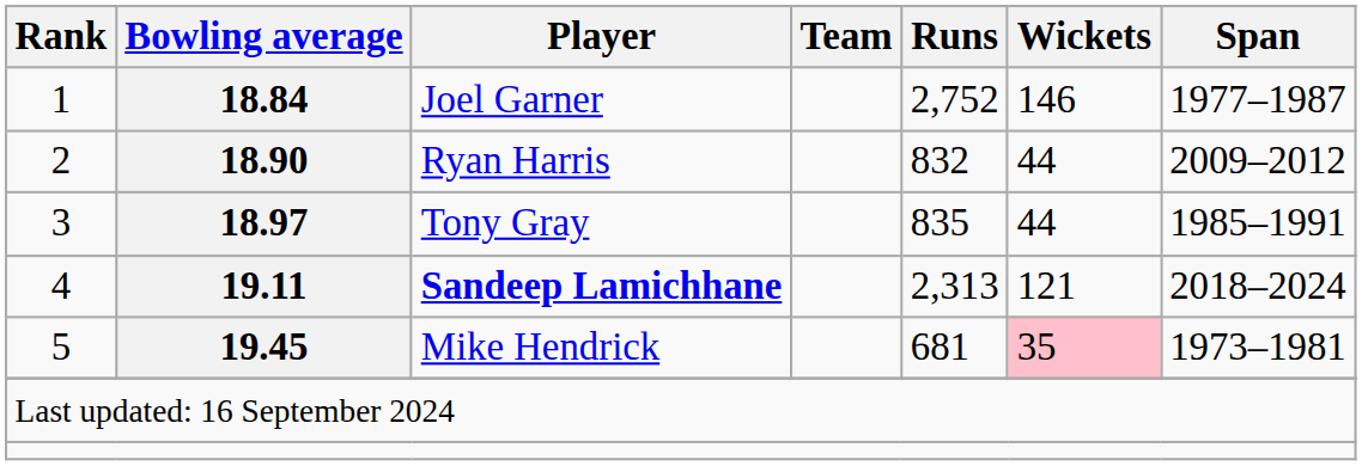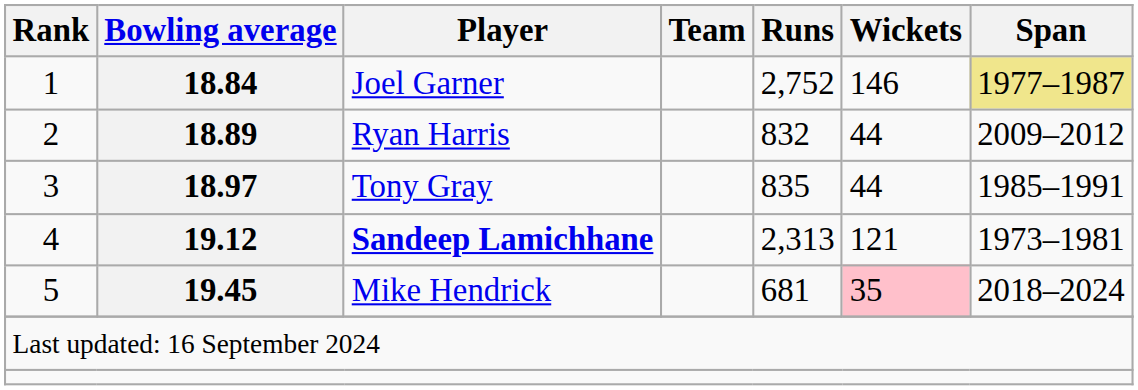Joel Garner | Span: no background -> khaki background
Ryan Harris | Bowling average: 18.90 -> 18.89
Sandeep Lamichhane | Bowling average: 19.11 -> 19.12
Sandeep Lamichhane | Span: 2018–2024 -> 1973–1981
Mike Hendrick | Span: 1973–1981 -> 2018–2024
